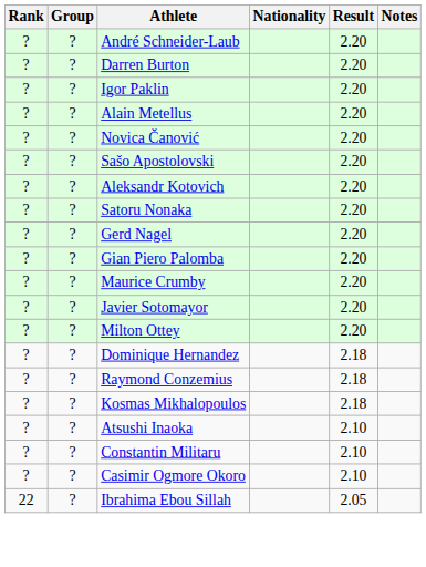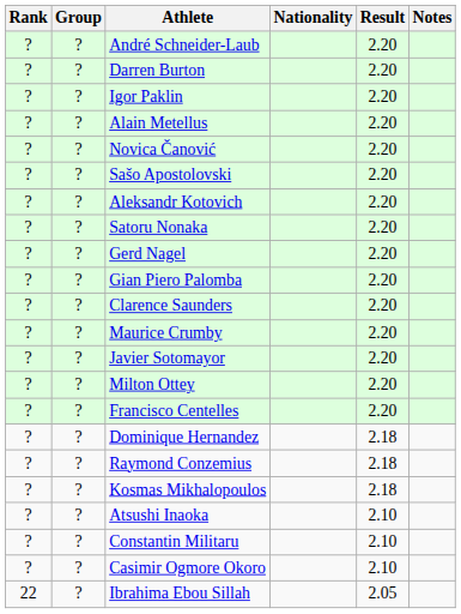+ row: ? | ? | Clarence Saunders | 2.20
+ row: ? | ? | Francisco Centelles | 2.20
